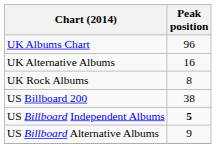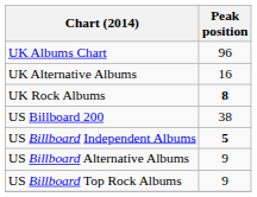UK Rock Albums | Peak position: normal -> bold
+ row: US Billboard Top Rock Albums | 9
